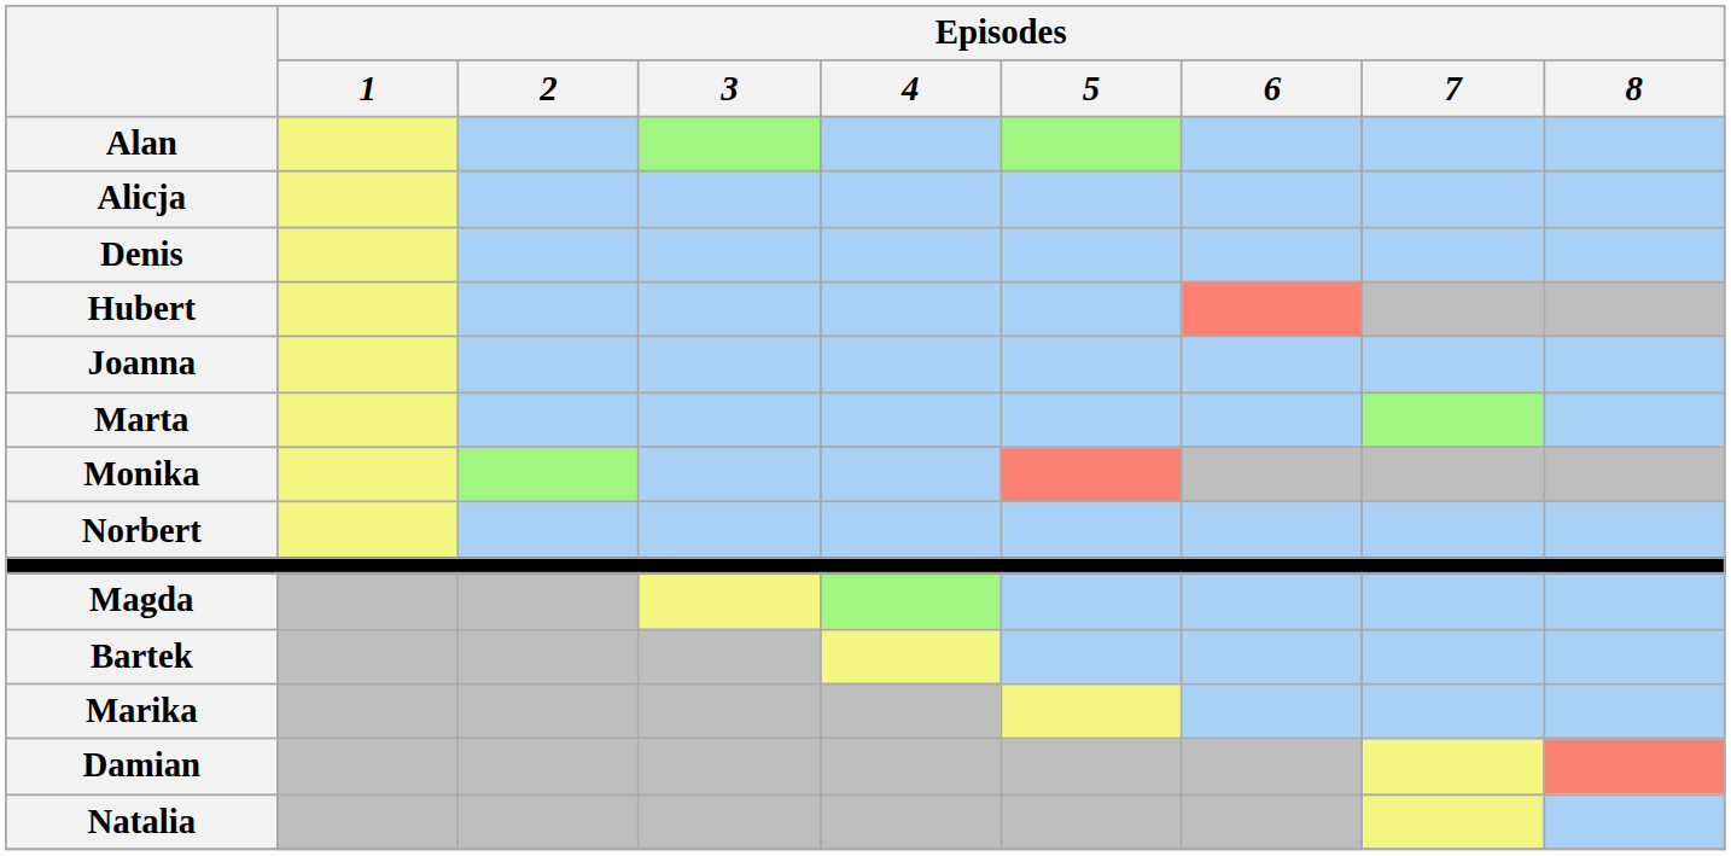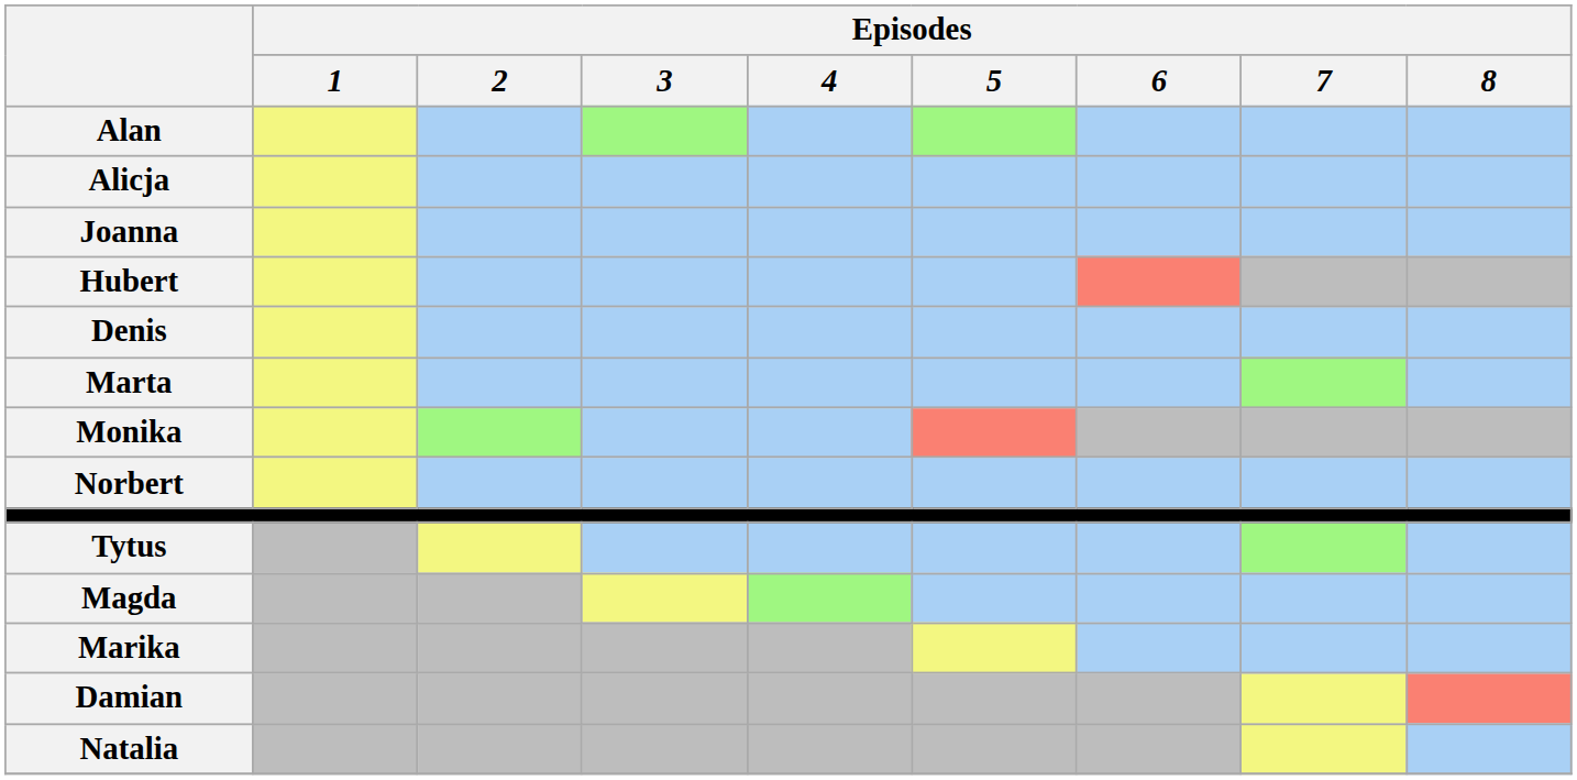rows swapped: Denis <-> Joanna
+ row: Tytus
- row: Bartek
